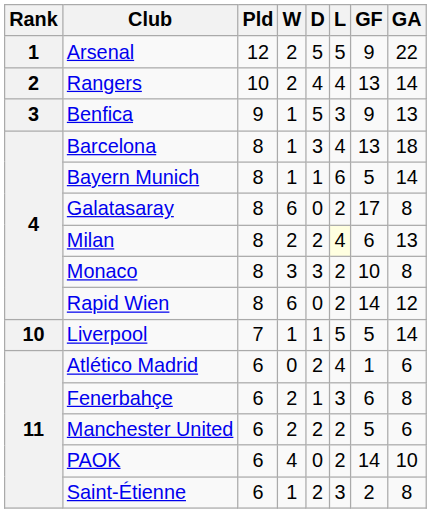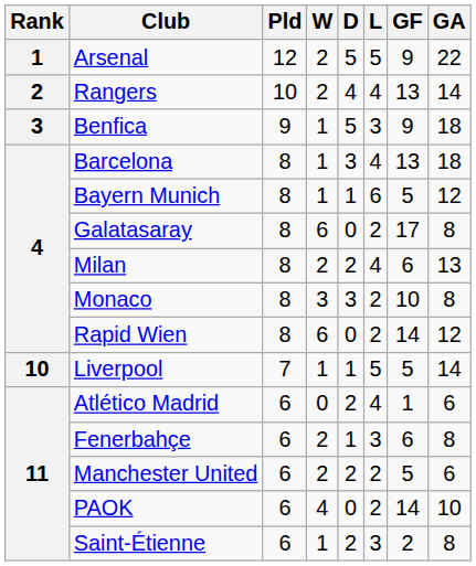Benfica | GA: 13 -> 18
Bayern Munich | GA: 14 -> 12
Milan | L: lightyellow background -> no background
